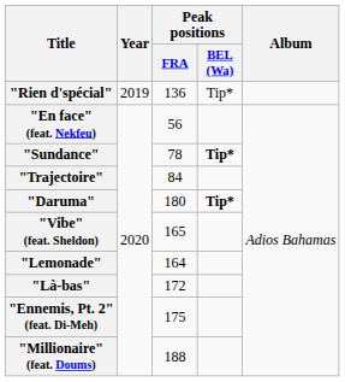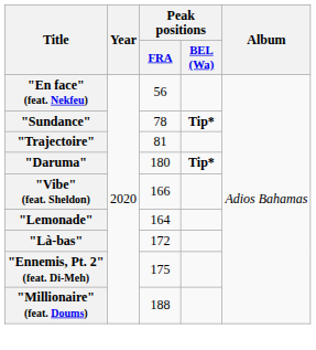- row: "Rien d'spécial" | 2019 | 136 | Tip*
"Trajectoire" | Peak positions / FRA: 84 -> 81
"Vibe" (feat. Sheldon) | Peak positions / FRA: 165 -> 166
